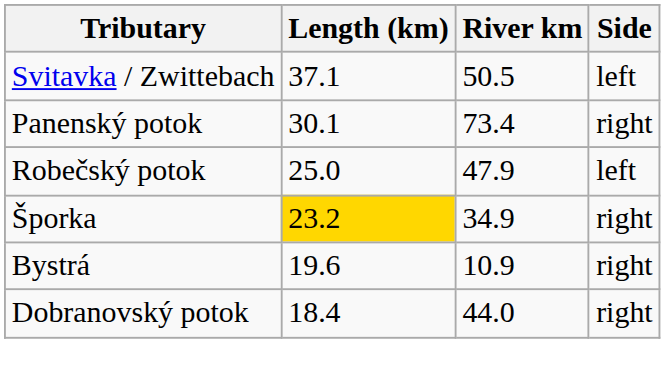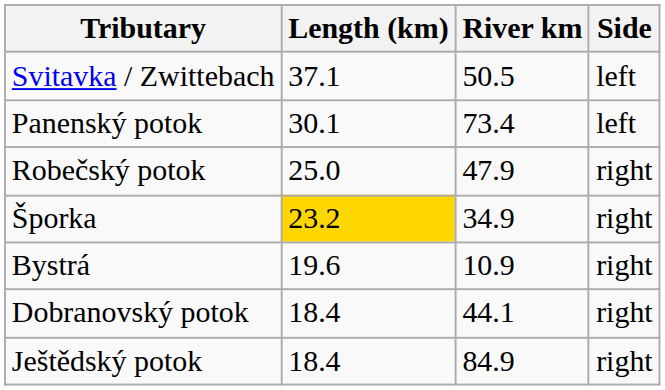Panenský potok | Side: right -> left
Robečský potok | Side: left -> right
Dobranovský potok | River km: 44.0 -> 44.1
+ row: Ještědský potok | 18.4 | 84.9 | right
